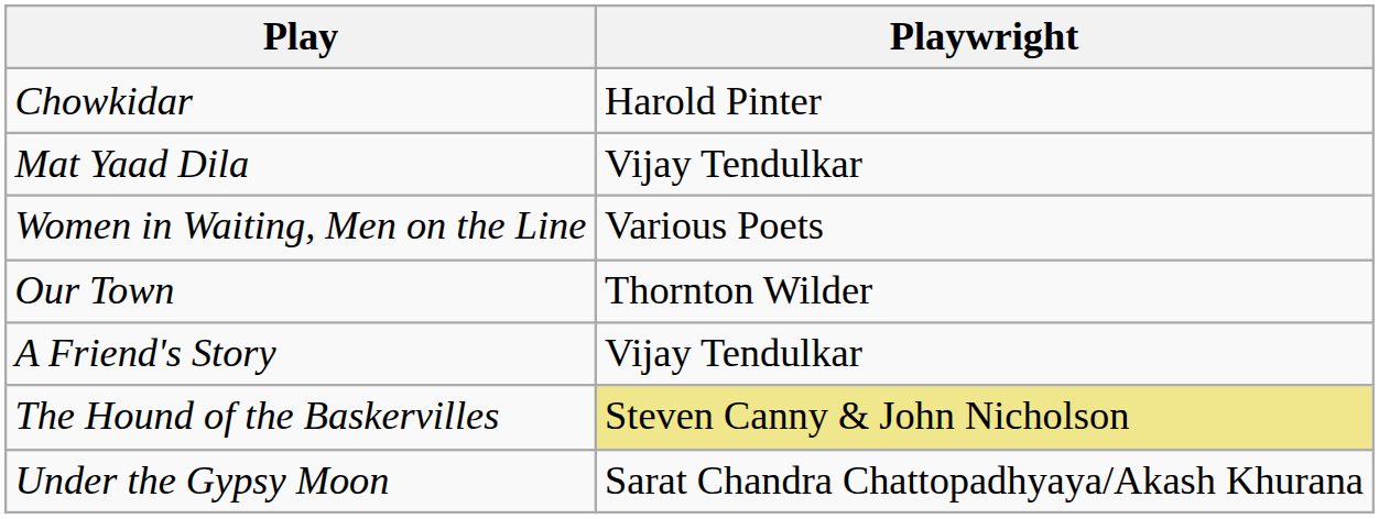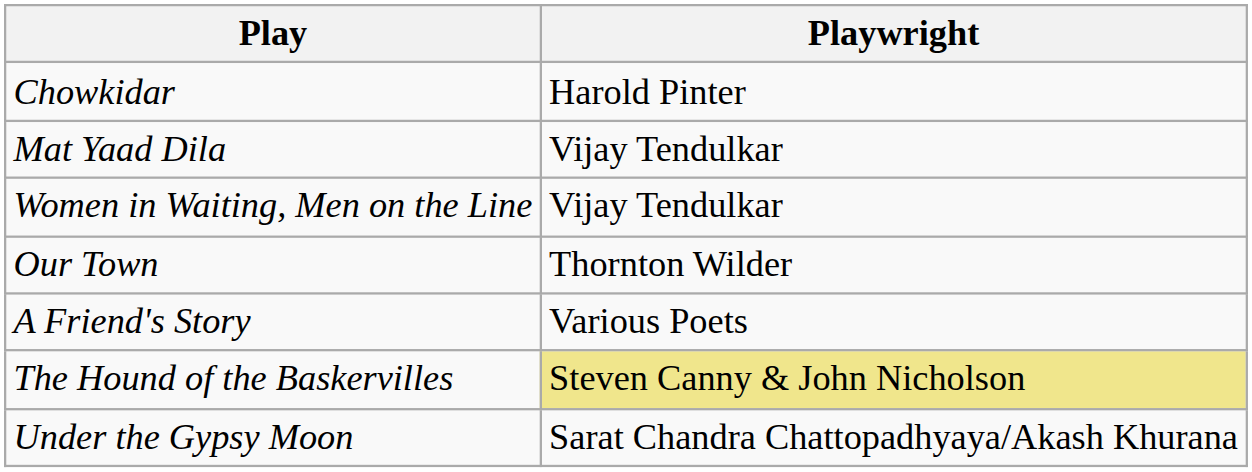Women in Waiting, Men on the Line | Playwright: Various Poets -> Vijay Tendulkar
A Friend's Story | Playwright: Vijay Tendulkar -> Various Poets
